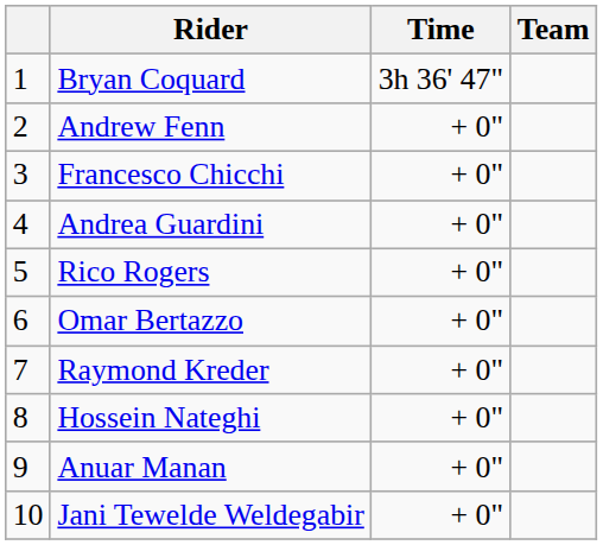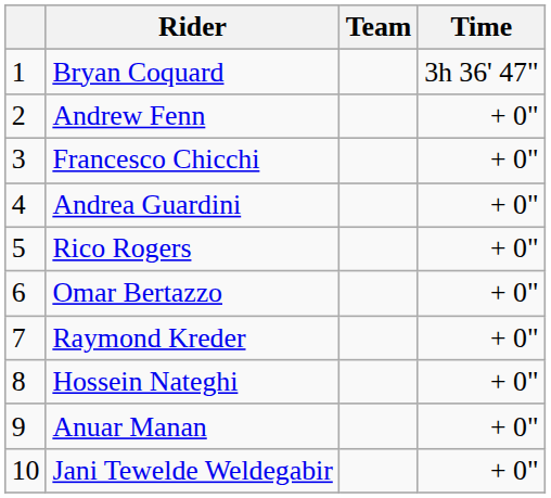columns swapped: Team <-> Time
